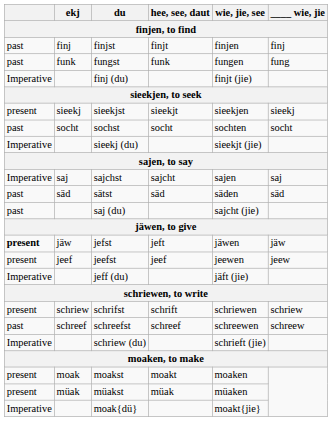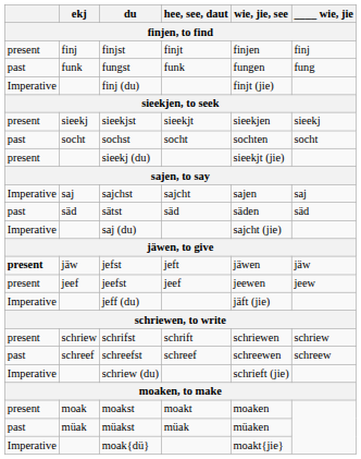finjst | column 1: past -> present
sieekj (du) | column 1: Imperative -> present
saj (du) | column 1: past -> Imperative
müakst | column 1: present -> past
